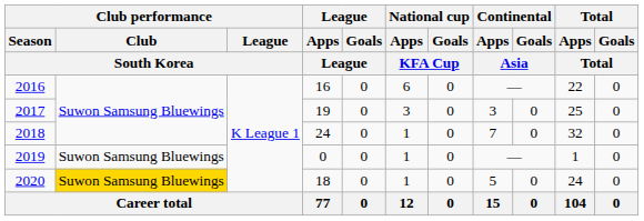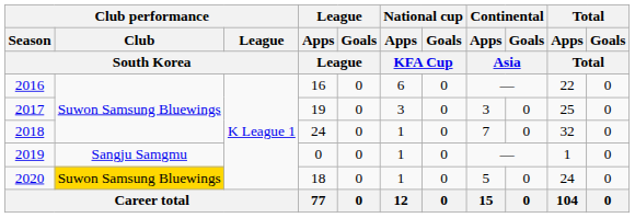2019 | Club performance / Club / South Korea: Suwon Samsung Bluewings -> Sangju Samgmu
